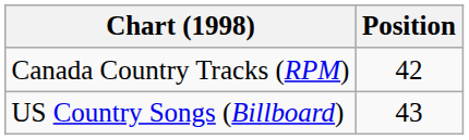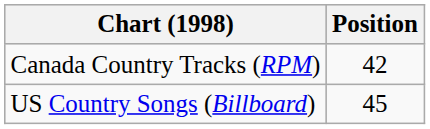US Country Songs (Billboard) | Position: 43 -> 45
